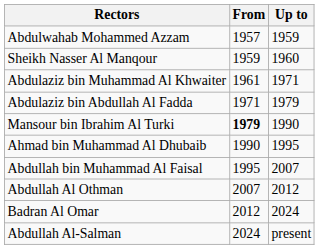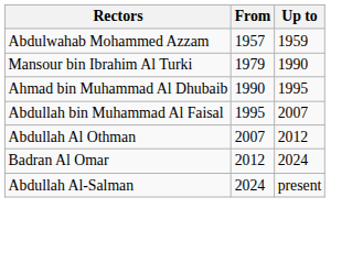- row: Sheikh Nasser Al Manqour | 1959 | 1960
- row: Abdulaziz bin Muhammad Al Khwaiter | 1961 | 1971
- row: Abdulaziz bin Abdullah Al Fadda | 1971 | 1979
Mansour bin Ibrahim Al Turki | From: bold -> normal
